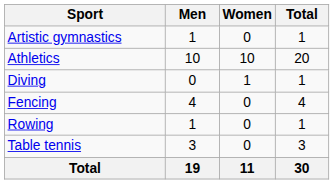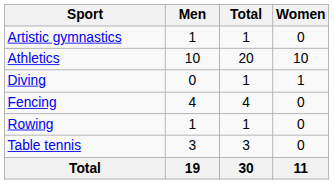columns swapped: Women <-> Total
